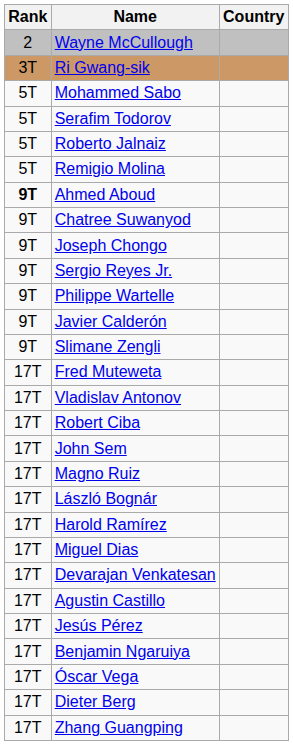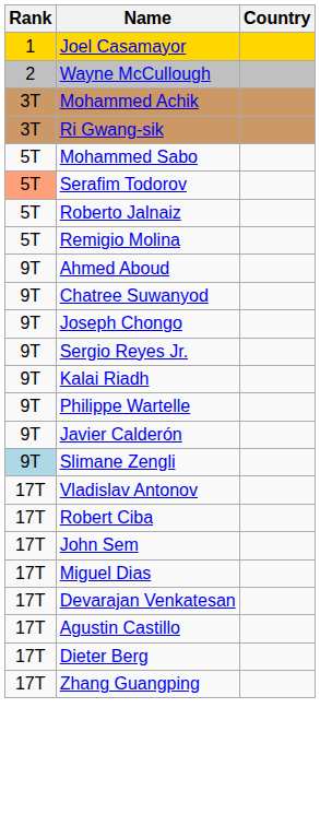+ row: 1 | Joel Casamayor
+ row: 3T | Mohammed Achik
Serafim Todorov | Rank: no background -> lightsalmon background
Ahmed Aboud | Rank: bold -> normal
+ row: 9T | Kalai Riadh
Slimane Zengli | Rank: no background -> lightblue background
- row: 17T | Fred Muteweta
- row: 17T | Magno Ruiz
- row: 17T | László Bognár
- row: 17T | Harold Ramírez
- row: 17T | Jesús Pérez
- row: 17T | Benjamin Ngaruiya
- row: 17T | Óscar Vega
